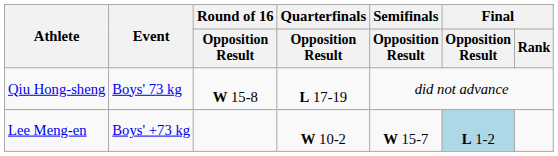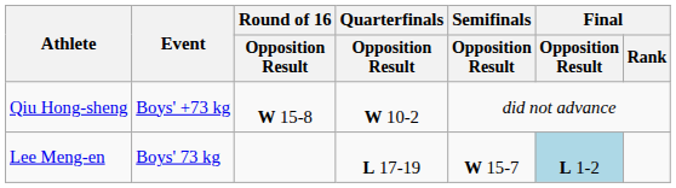Qiu Hong-sheng | Event: Boys' 73 kg -> Boys' +73 kg
Qiu Hong-sheng | Quarterfinals / Opposition Result: L 17-19 -> W 10-2
Lee Meng-en | Event: Boys' +73 kg -> Boys' 73 kg
Lee Meng-en | Quarterfinals / Opposition Result: W 10-2 -> L 17-19
